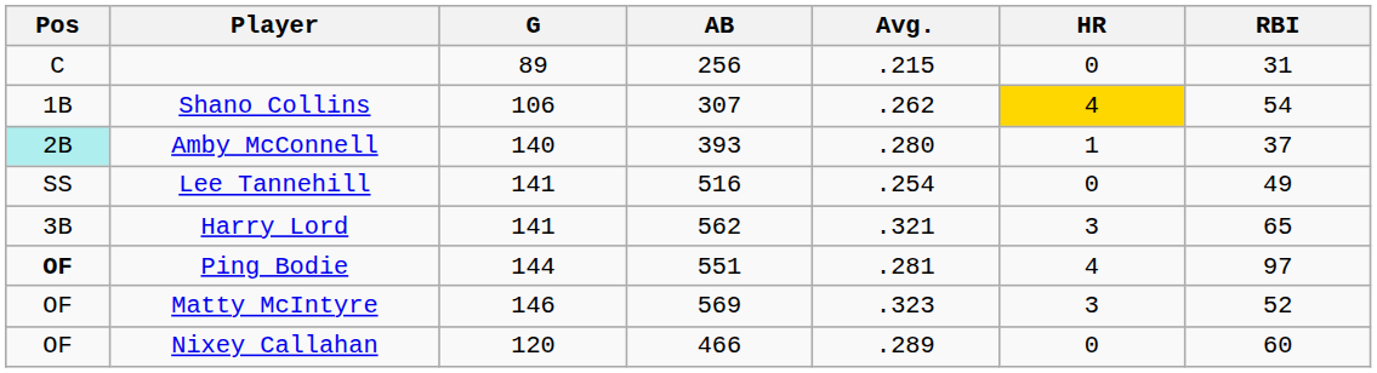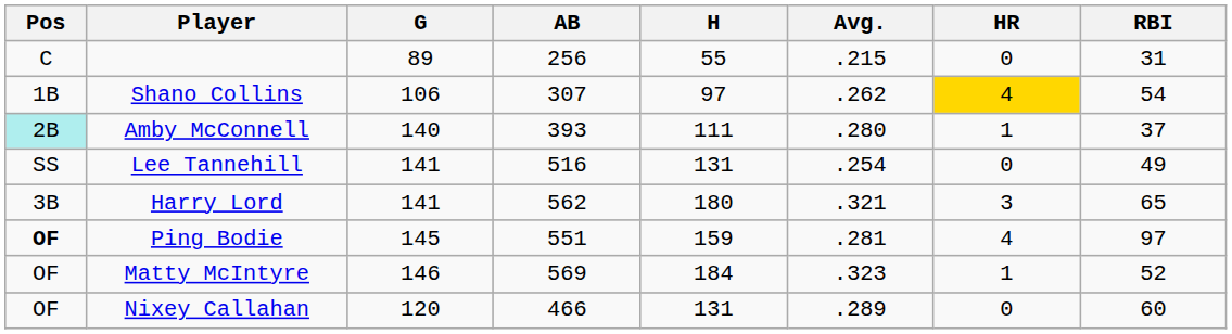+ column: H | 55 | 97 | 111 | 131 | 180 | 159 | 184 | 131
Ping Bodie | G: 144 -> 145
Matty McIntyre | HR: 3 -> 1
